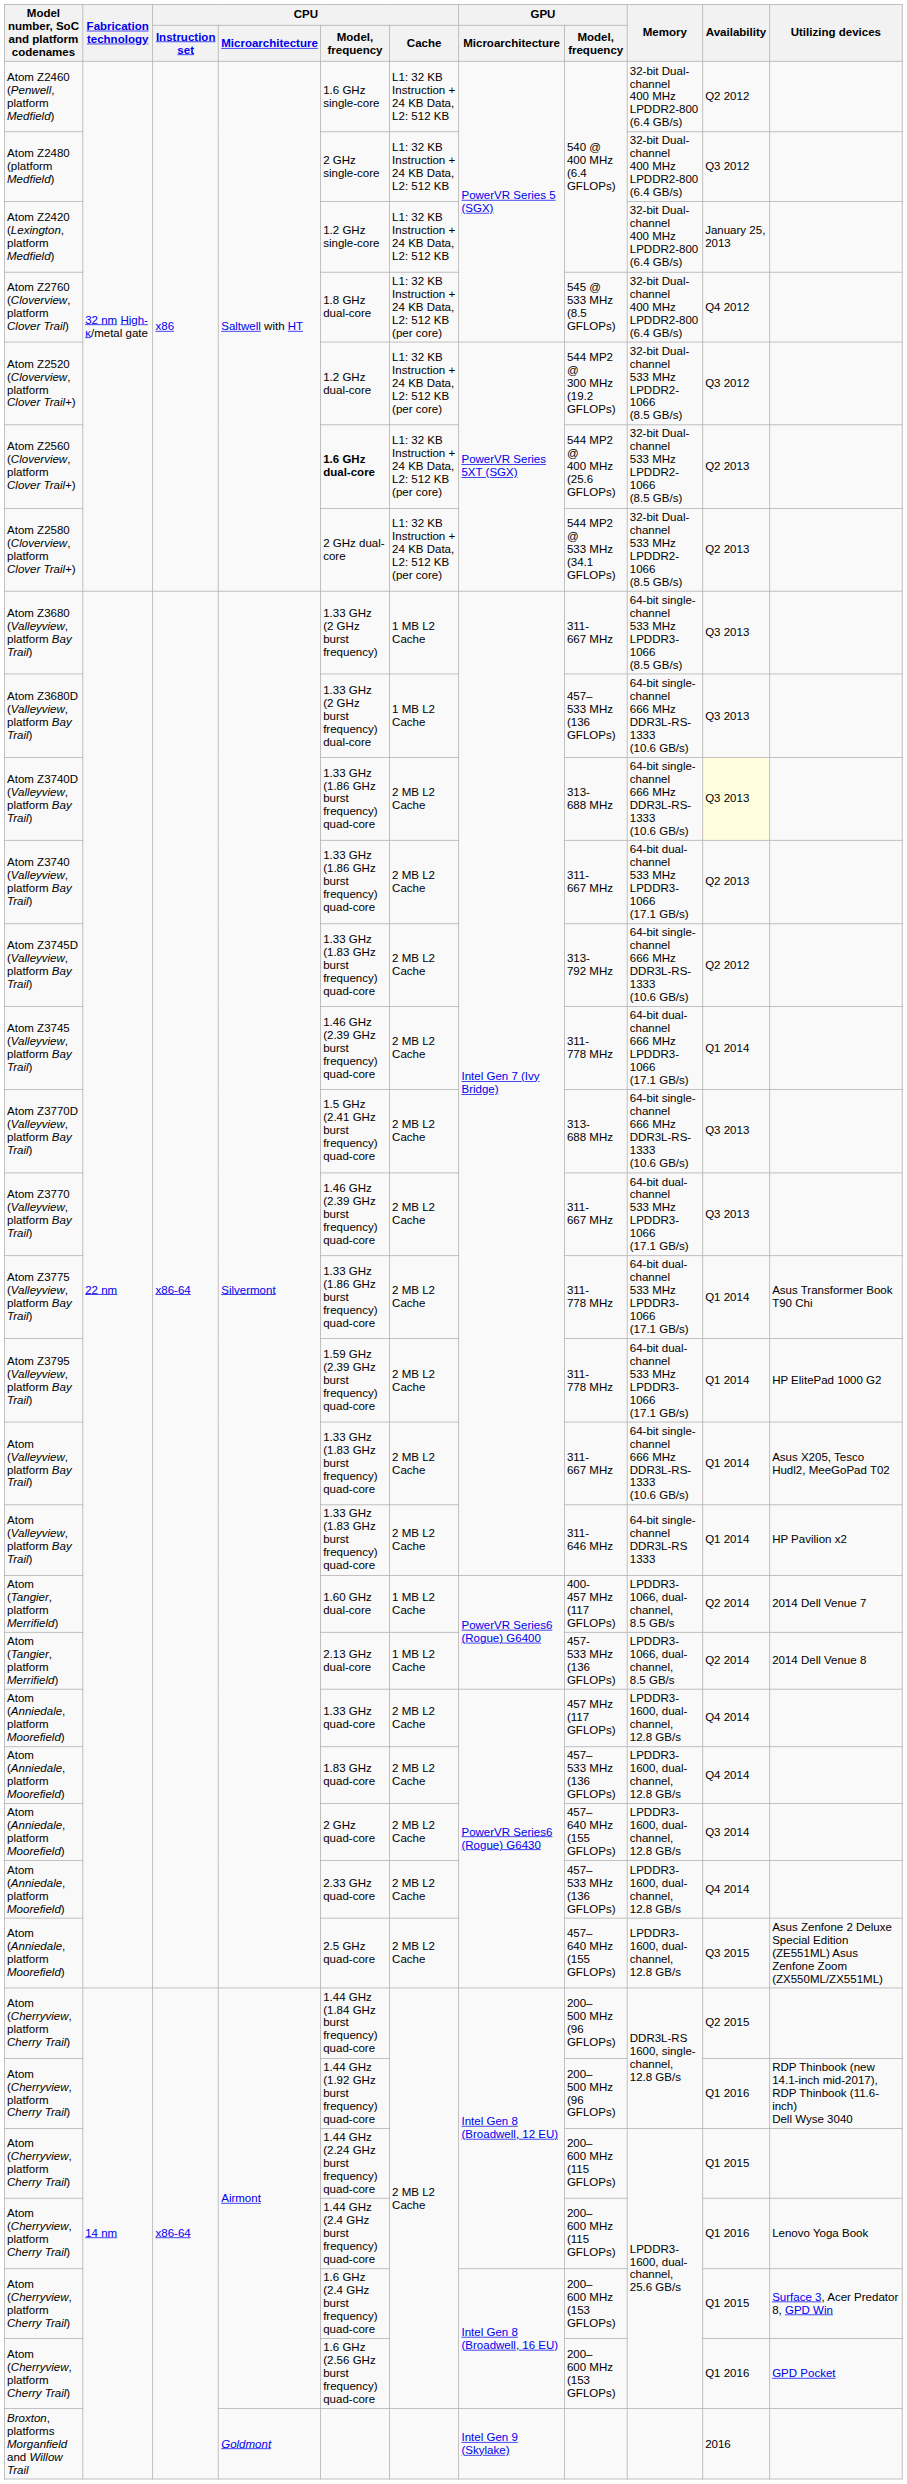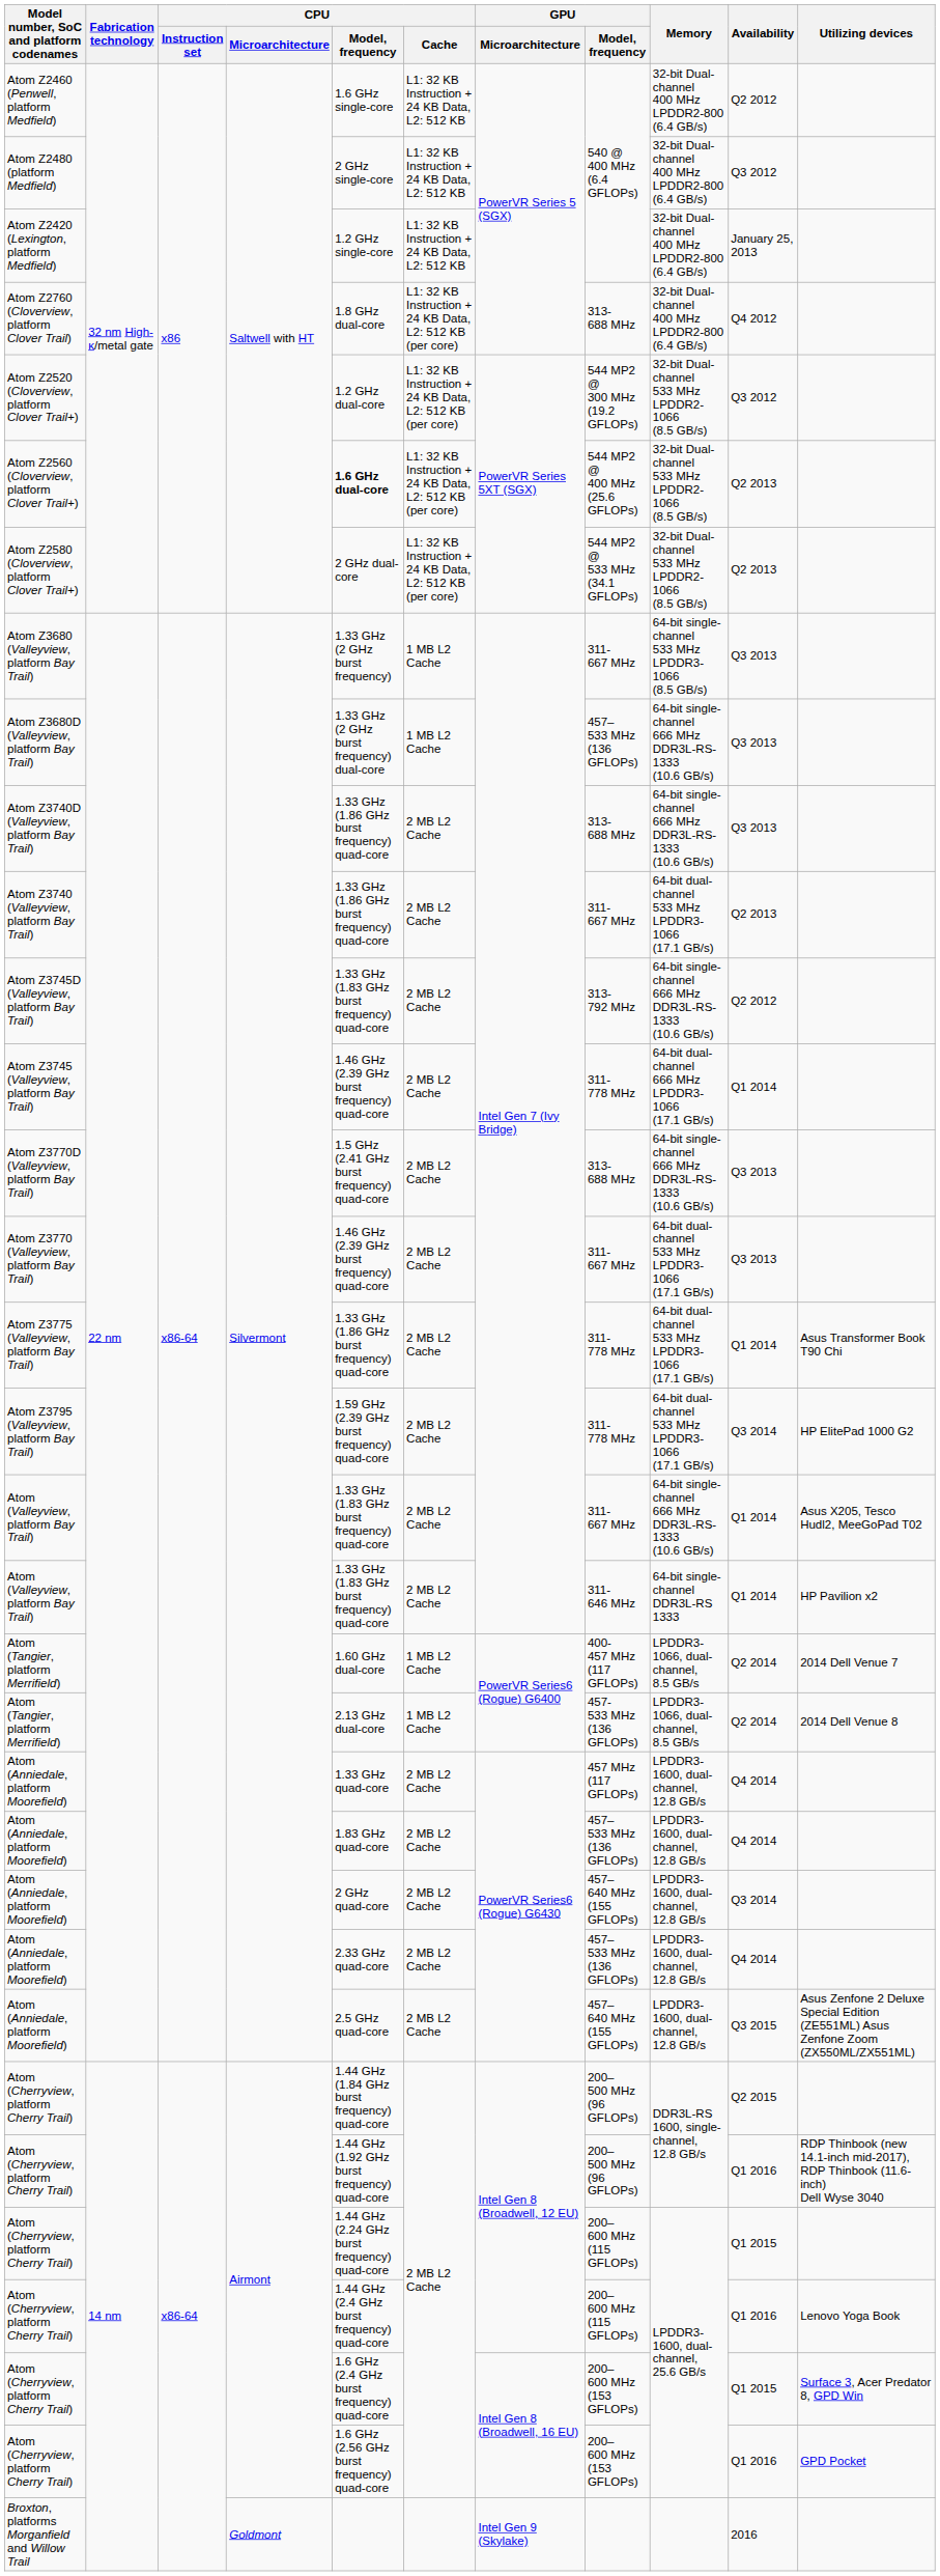Atom Z2760 (Cloverview, platform Clover Trail) | GPU / Model, frequency: 545 @ 533 MHz (8.5 GFLOPs) -> 313-688 MHz
Atom Z3740D (Valleyview, platform Bay Trail) | Availability: lightyellow background -> no background
Atom Z3795 (Valleyview, platform Bay Trail) | Availability: Q1 2014 -> Q3 2014
